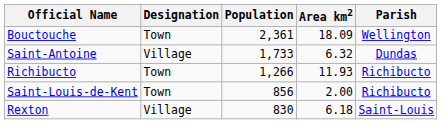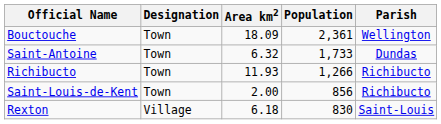columns swapped: Area km2 <-> Population
Saint-Antoine | Designation: Village -> Town
